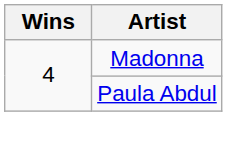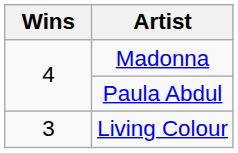+ row: 3 | Living Colour
